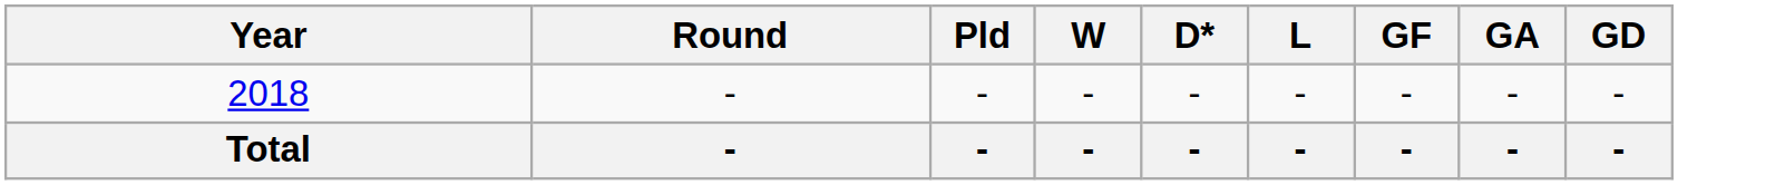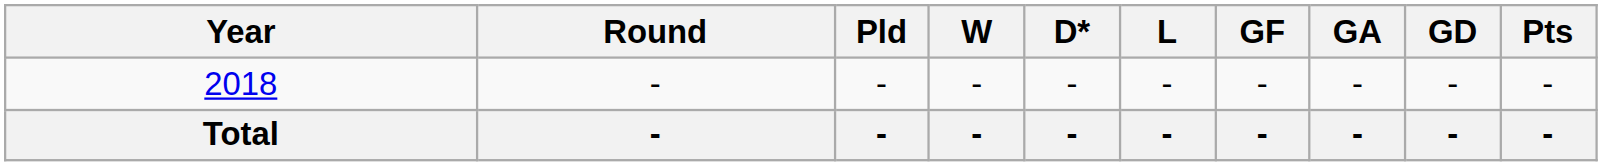+ column: Pts | - | -
